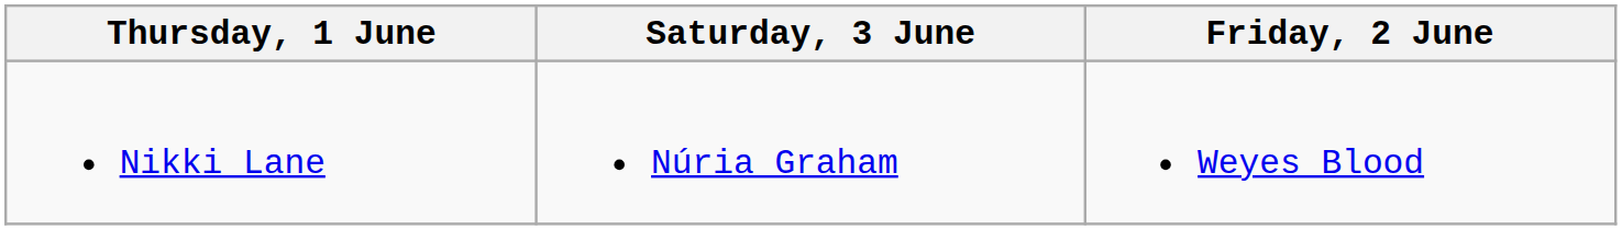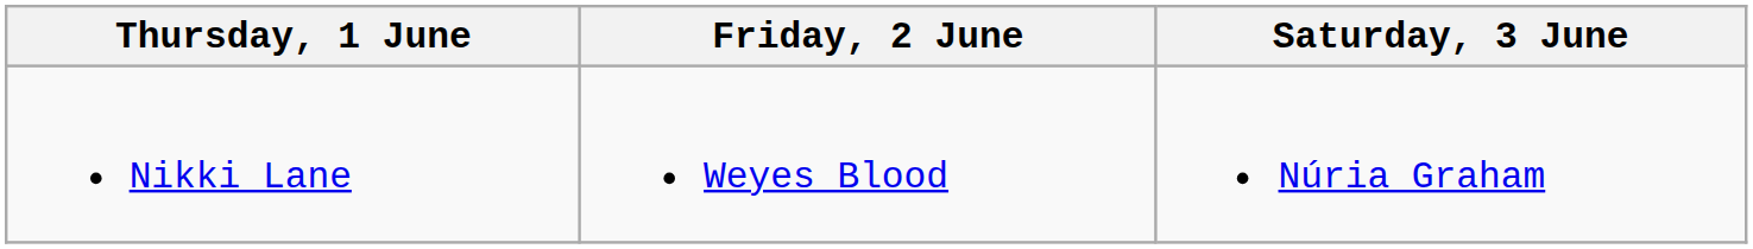columns swapped: Friday, 2 June <-> Saturday, 3 June
